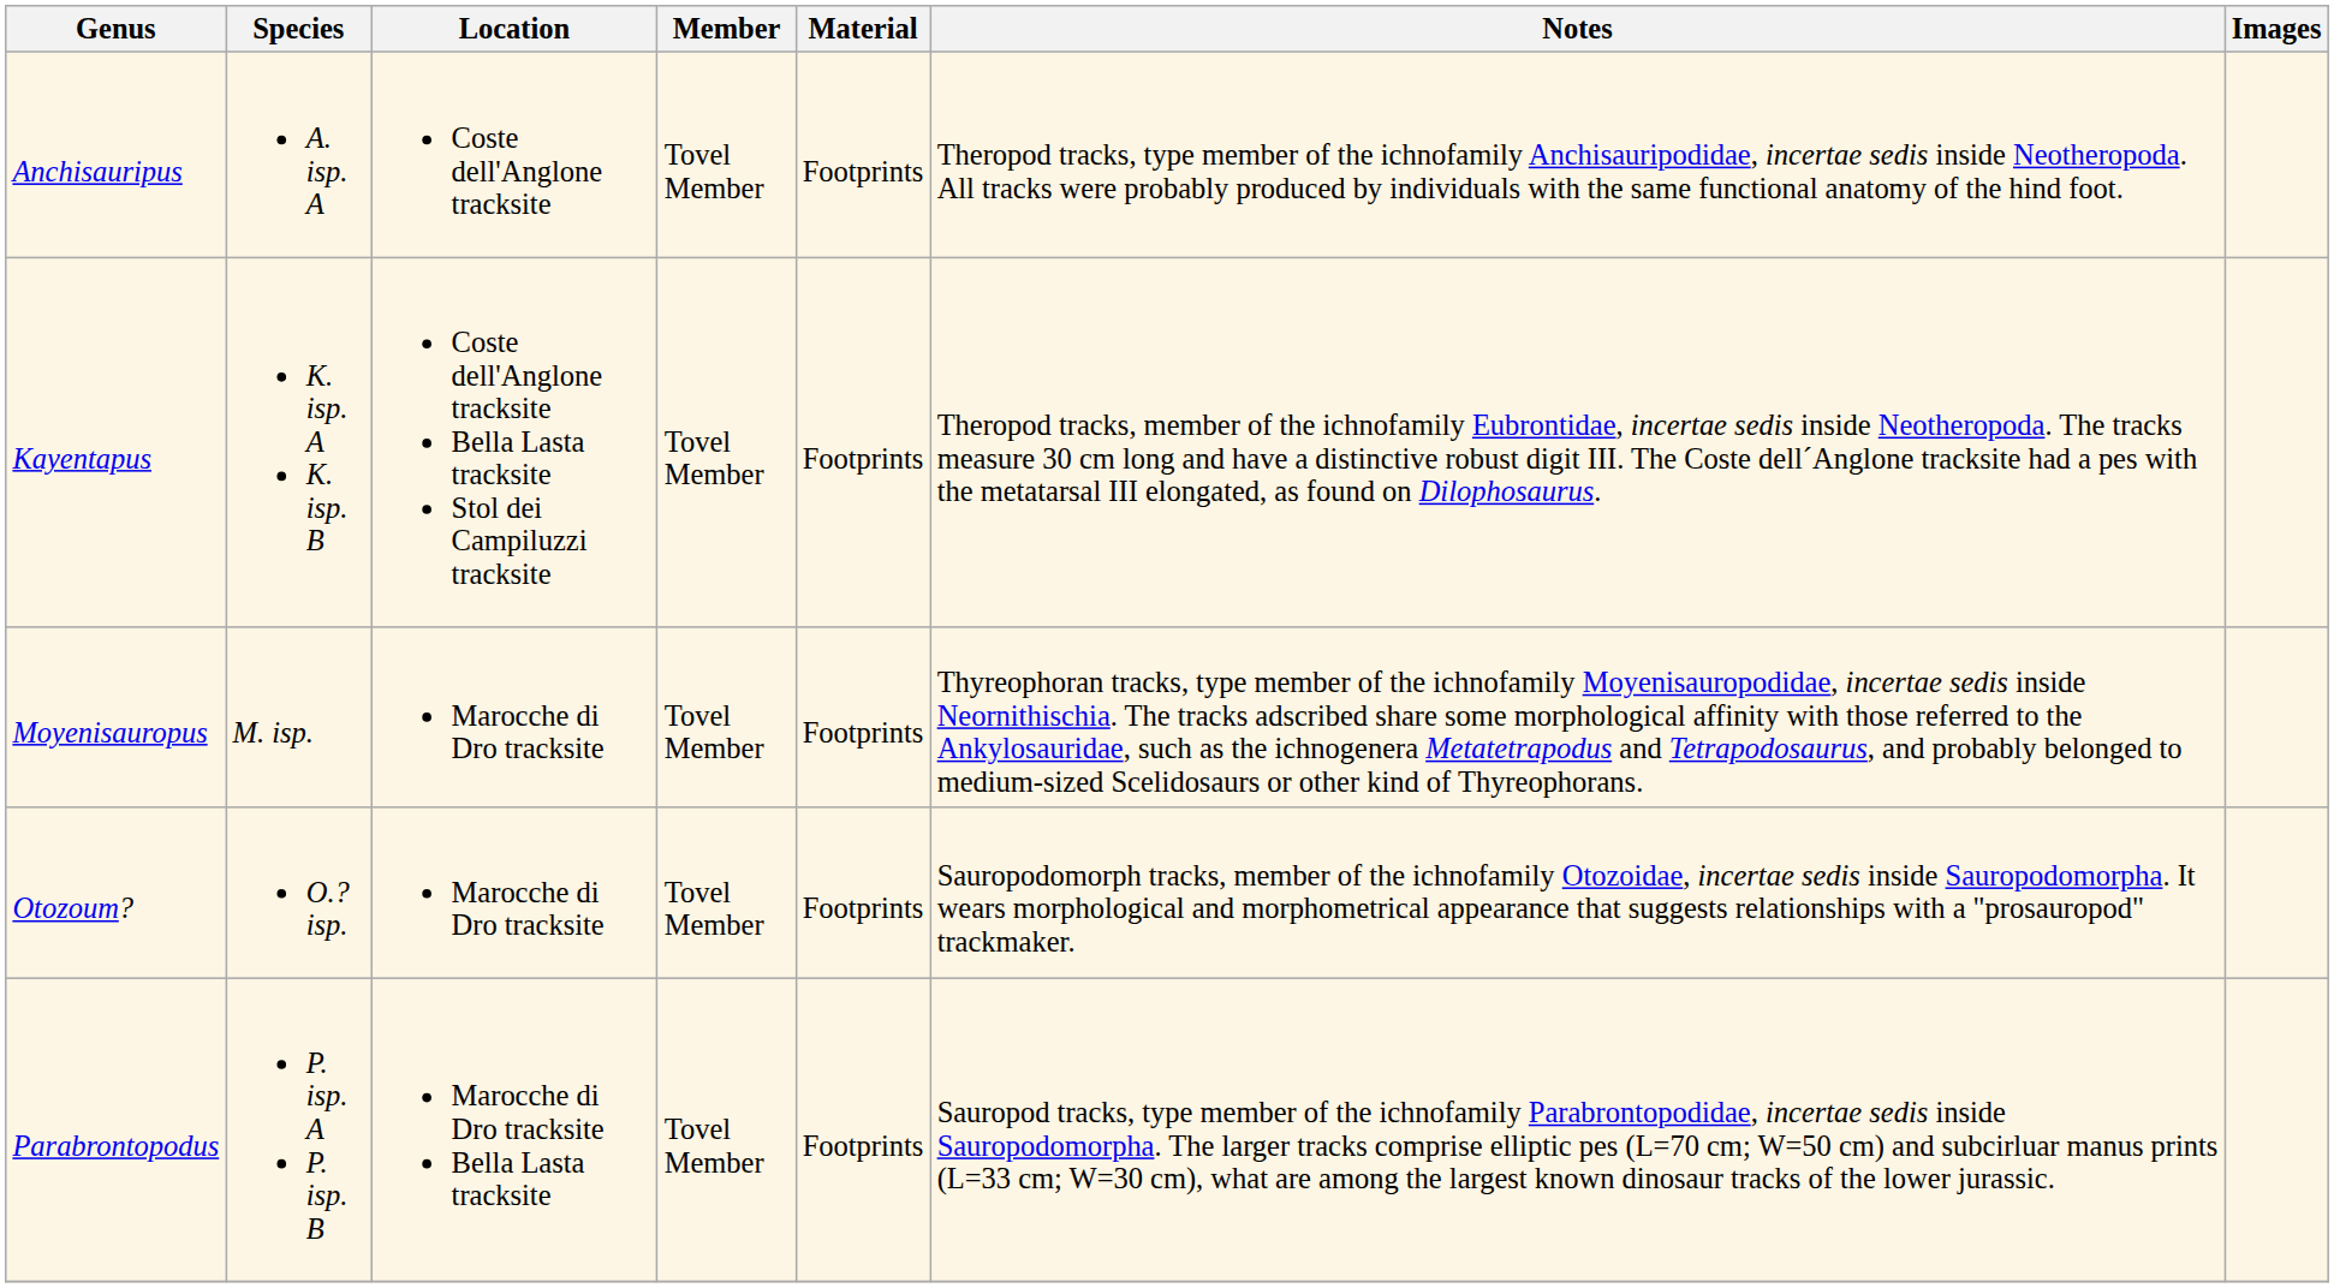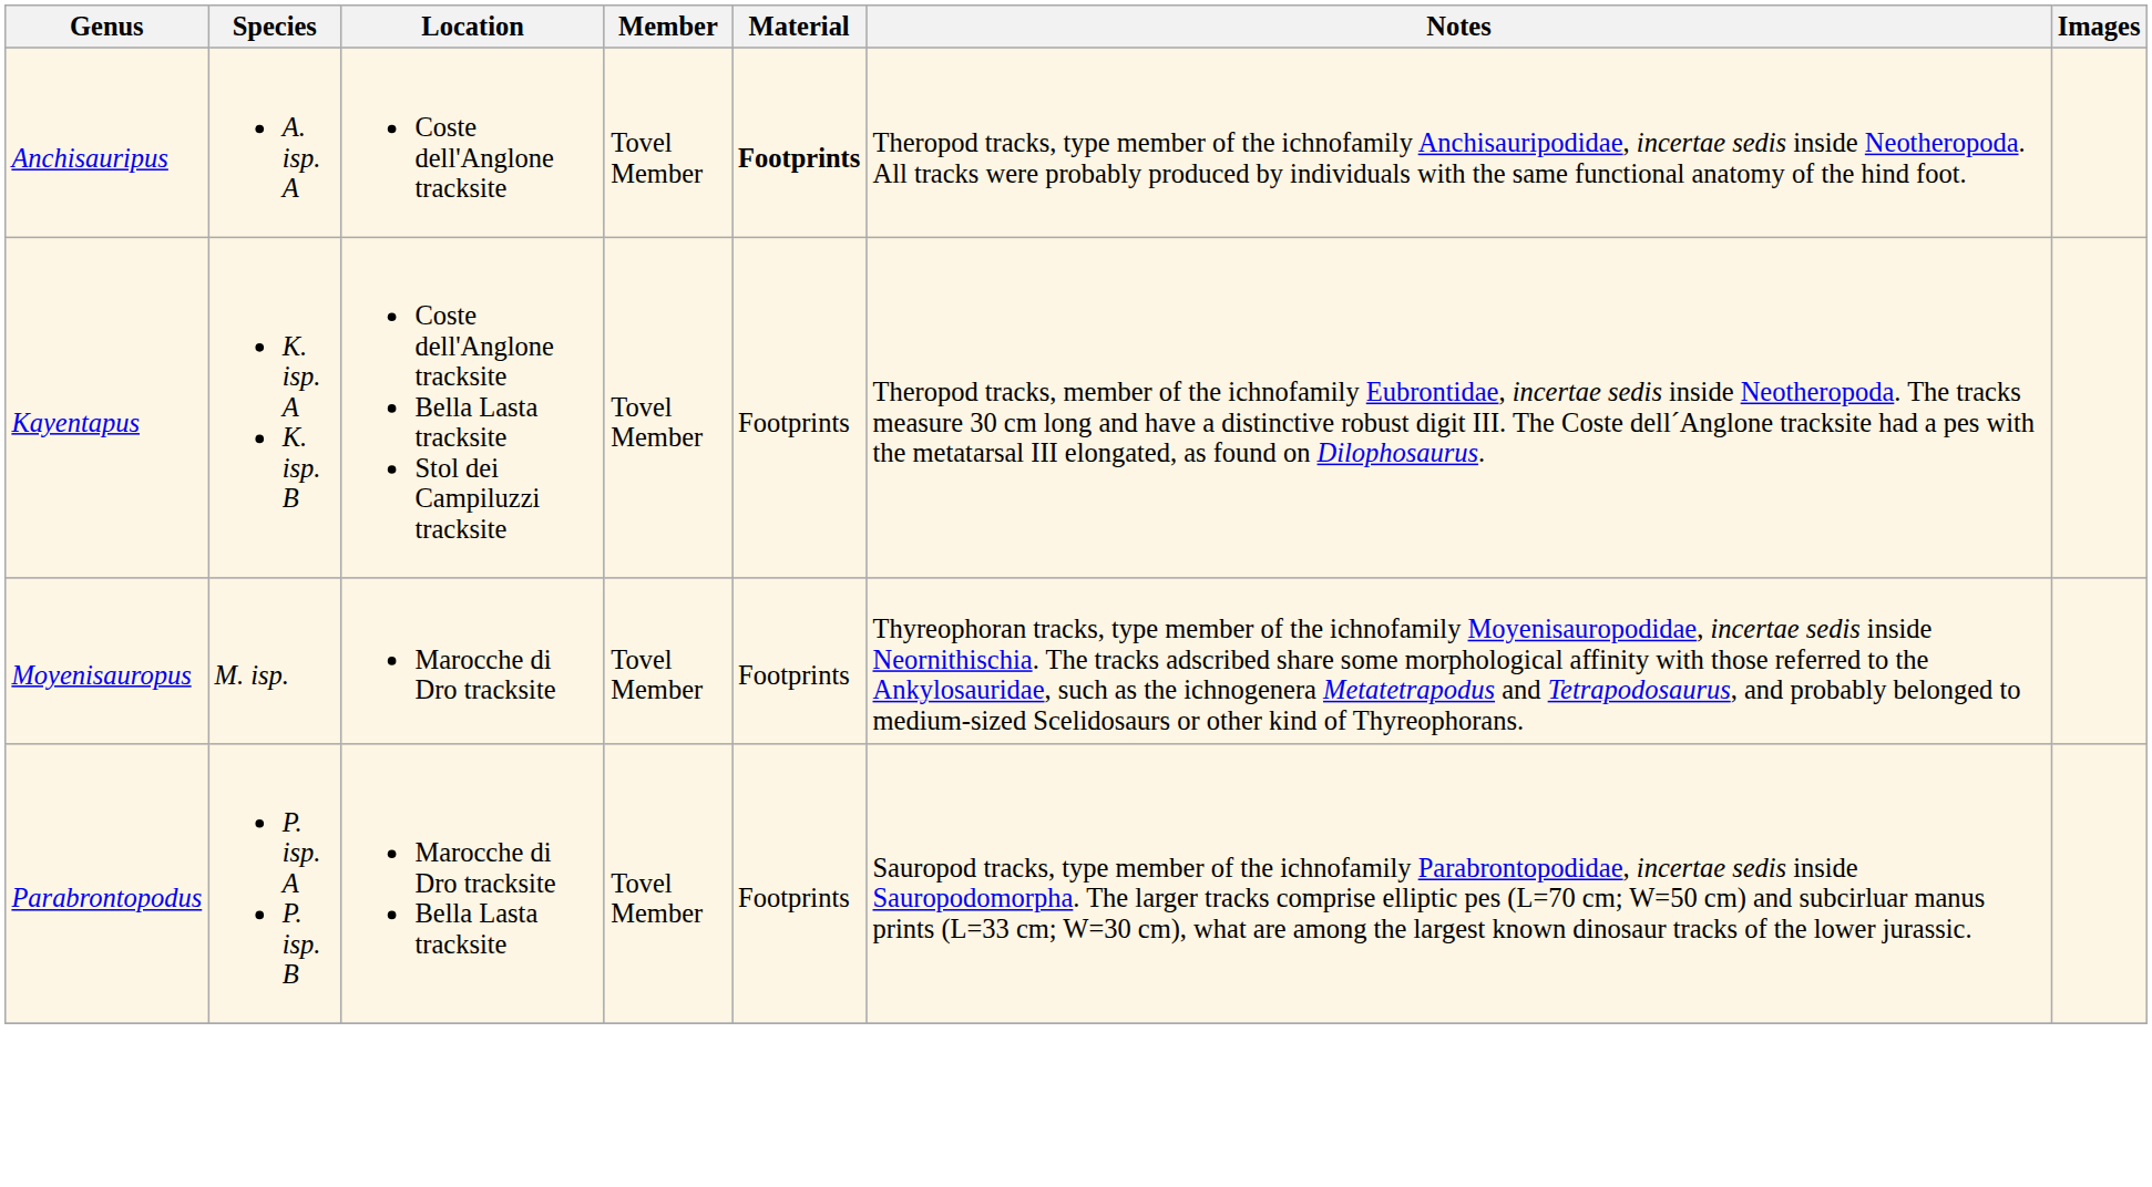Anchisauripus | Material: normal -> bold
- row: Otozoum? | O.? isp. | Marocche di Dro tracksite | Tovel Member | Footprints | Sauropodomorph tracks, member of the ichnofamily Otozoidae, incertae sedis inside Sauropodomorpha. It wears morphological and morphometrical appearance that suggests relationships with a "prosauropod" trackmaker.
